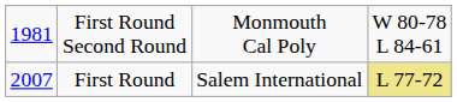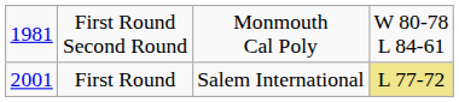First Round | column 1: 2007 -> 2001
